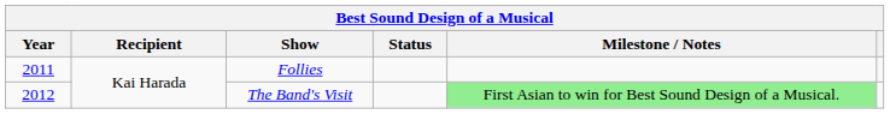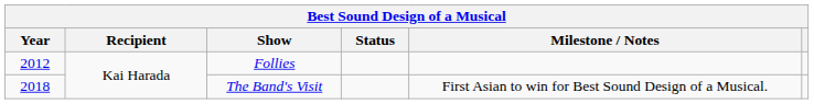Follies | Year: 2011 -> 2012
The Band's Visit | Year: 2012 -> 2018
The Band's Visit | Milestone / Notes: lightgreen background -> no background
